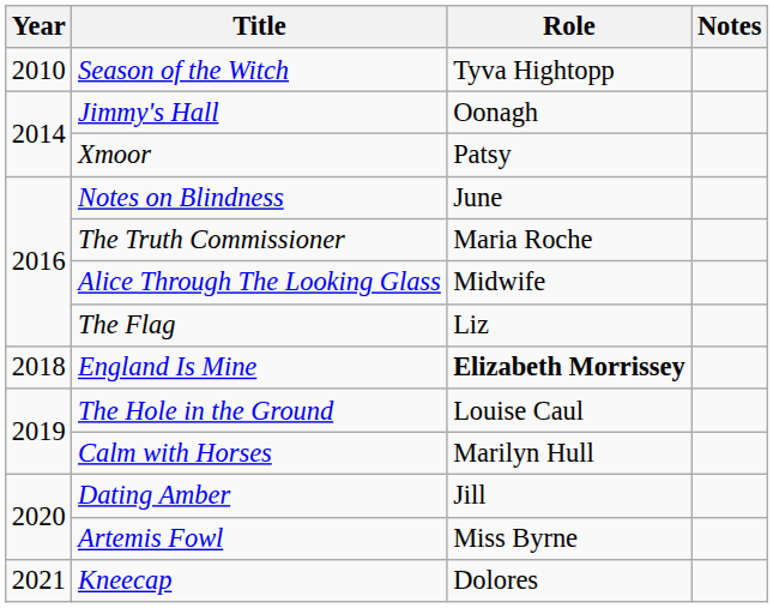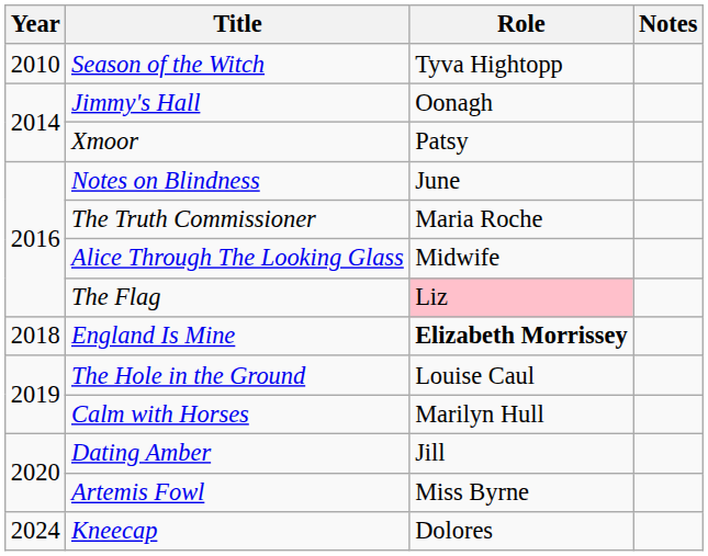The Flag | Role: no background -> pink background
Kneecap | Year: 2021 -> 2024
